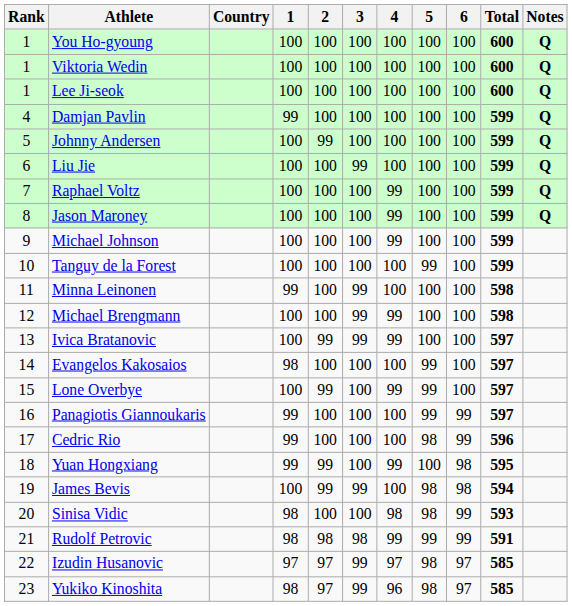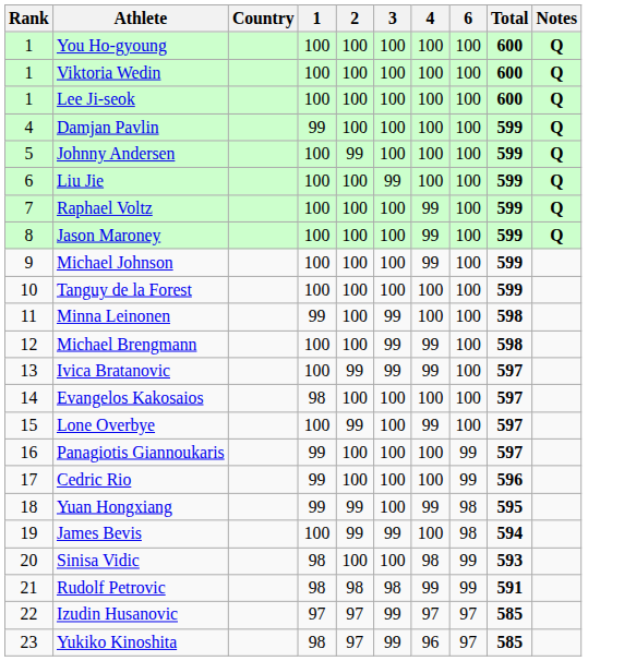- column: 5 | 100 | 100 | 100 | 100 | 100 | 100 | 100 | 100 | 100 | 99 | 100 | 100 | 100 | 99 | 99 | 99 | 98 | 100 | 98 | 98 | 99 | 98 | 98
